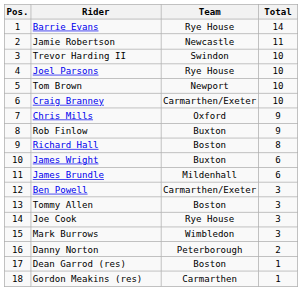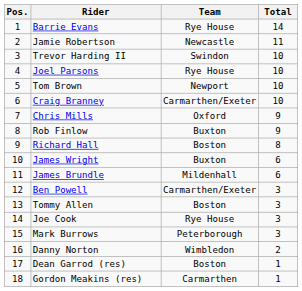Mark Burrows | Team: Wimbledon -> Peterborough
Danny Norton | Team: Peterborough -> Wimbledon
